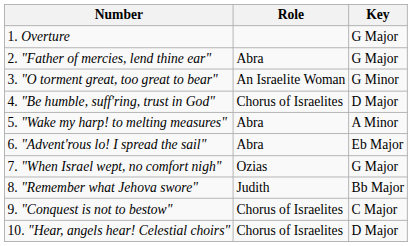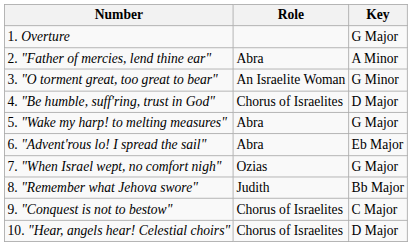2. "Father of mercies, lend thine ear" | Key: G Major -> A Minor
5. "Wake my harp! to melting measures" | Key: A Minor -> G Major
